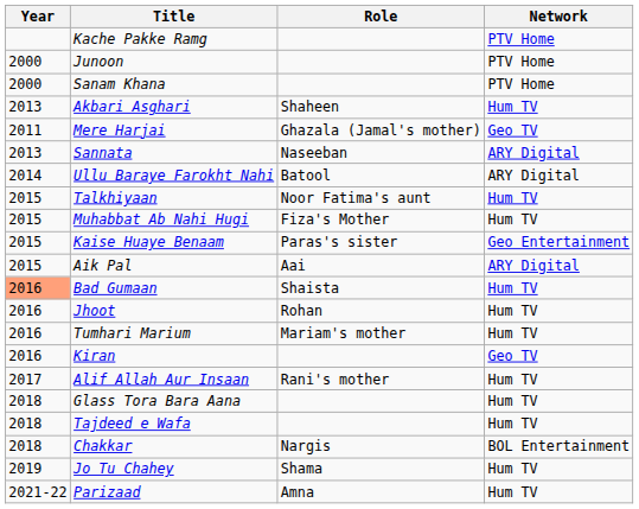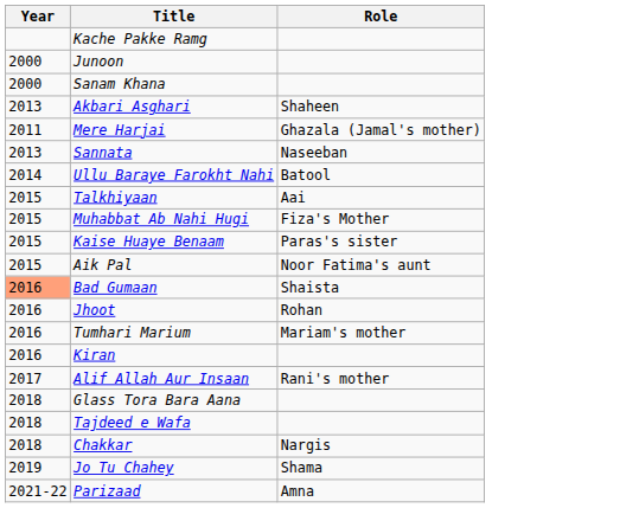- column: Network | PTV Home | PTV Home | PTV Home | Hum TV | Geo TV | ARY Digital | ARY Digital | Hum TV | Hum TV | Geo Entertainment | ARY Digital | Hum TV | Hum TV | Hum TV | Geo TV | Hum TV | Hum TV | Hum TV | BOL Entertainment | Hum TV | Hum TV
Talkhiyaan | Role: Noor Fatima's aunt -> Aai
Aik Pal | Role: Aai -> Noor Fatima's aunt
